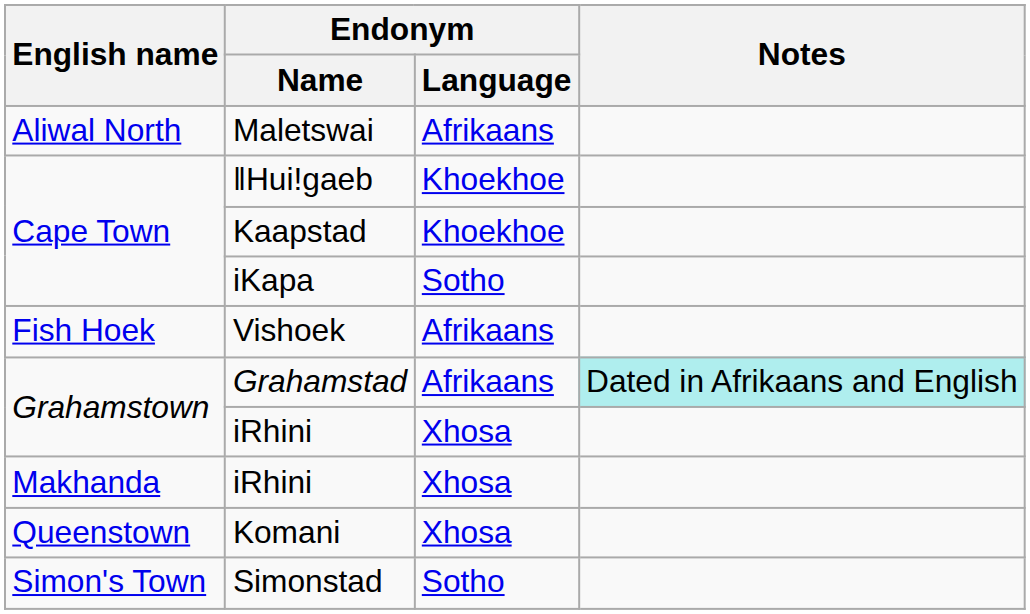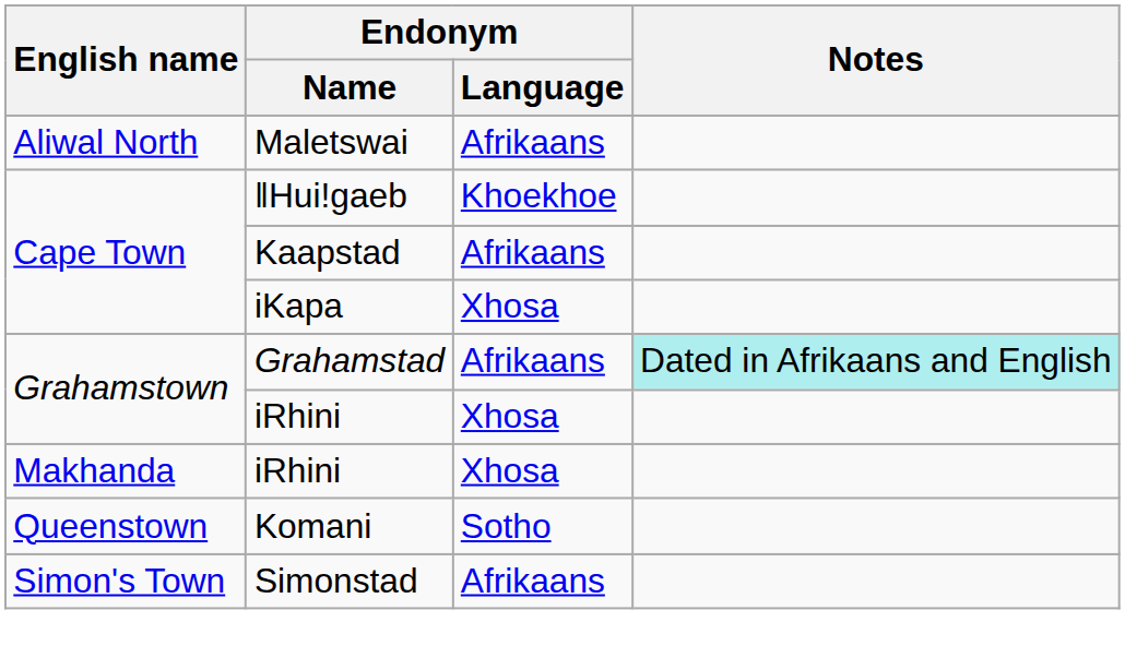Kaapstad | Endonym / Language: Khoekhoe -> Afrikaans
iKapa | Endonym / Language: Sotho -> Xhosa
- row: Fish Hoek | Vishoek | Afrikaans
Komani | Endonym / Language: Xhosa -> Sotho
Simonstad | Endonym / Language: Sotho -> Afrikaans
